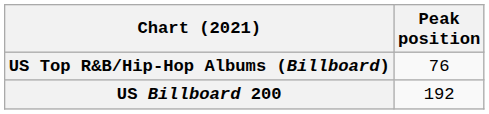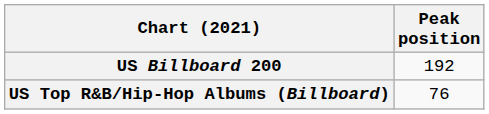rows swapped: US Billboard 200 <-> US Top R&B/Hip-Hop Albums (Billboard)
